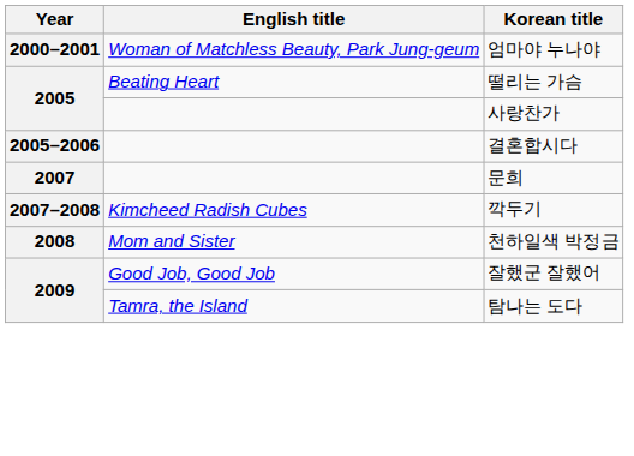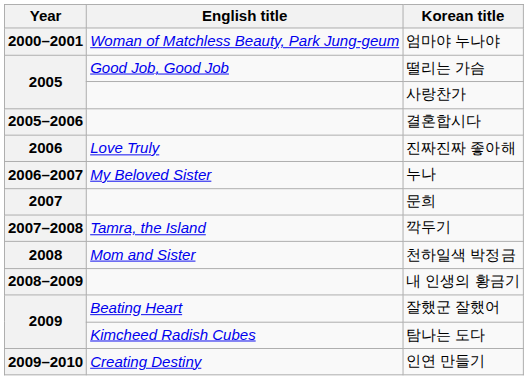떨리는 가슴 | English title: Beating Heart -> Good Job, Good Job
+ row: 2006 | Love Truly | 진짜진짜 좋아해
+ row: 2006–2007 | My Beloved Sister | 누나
깍두기 | English title: Kimcheed Radish Cubes -> Tamra, the Island
+ row: 2008–2009 | 내 인생의 황금기
잘했군 잘했어 | English title: Good Job, Good Job -> Beating Heart
탐나는 도다 | English title: Tamra, the Island -> Kimcheed Radish Cubes
+ row: 2009–2010 | Creating Destiny | 인연 만들기
